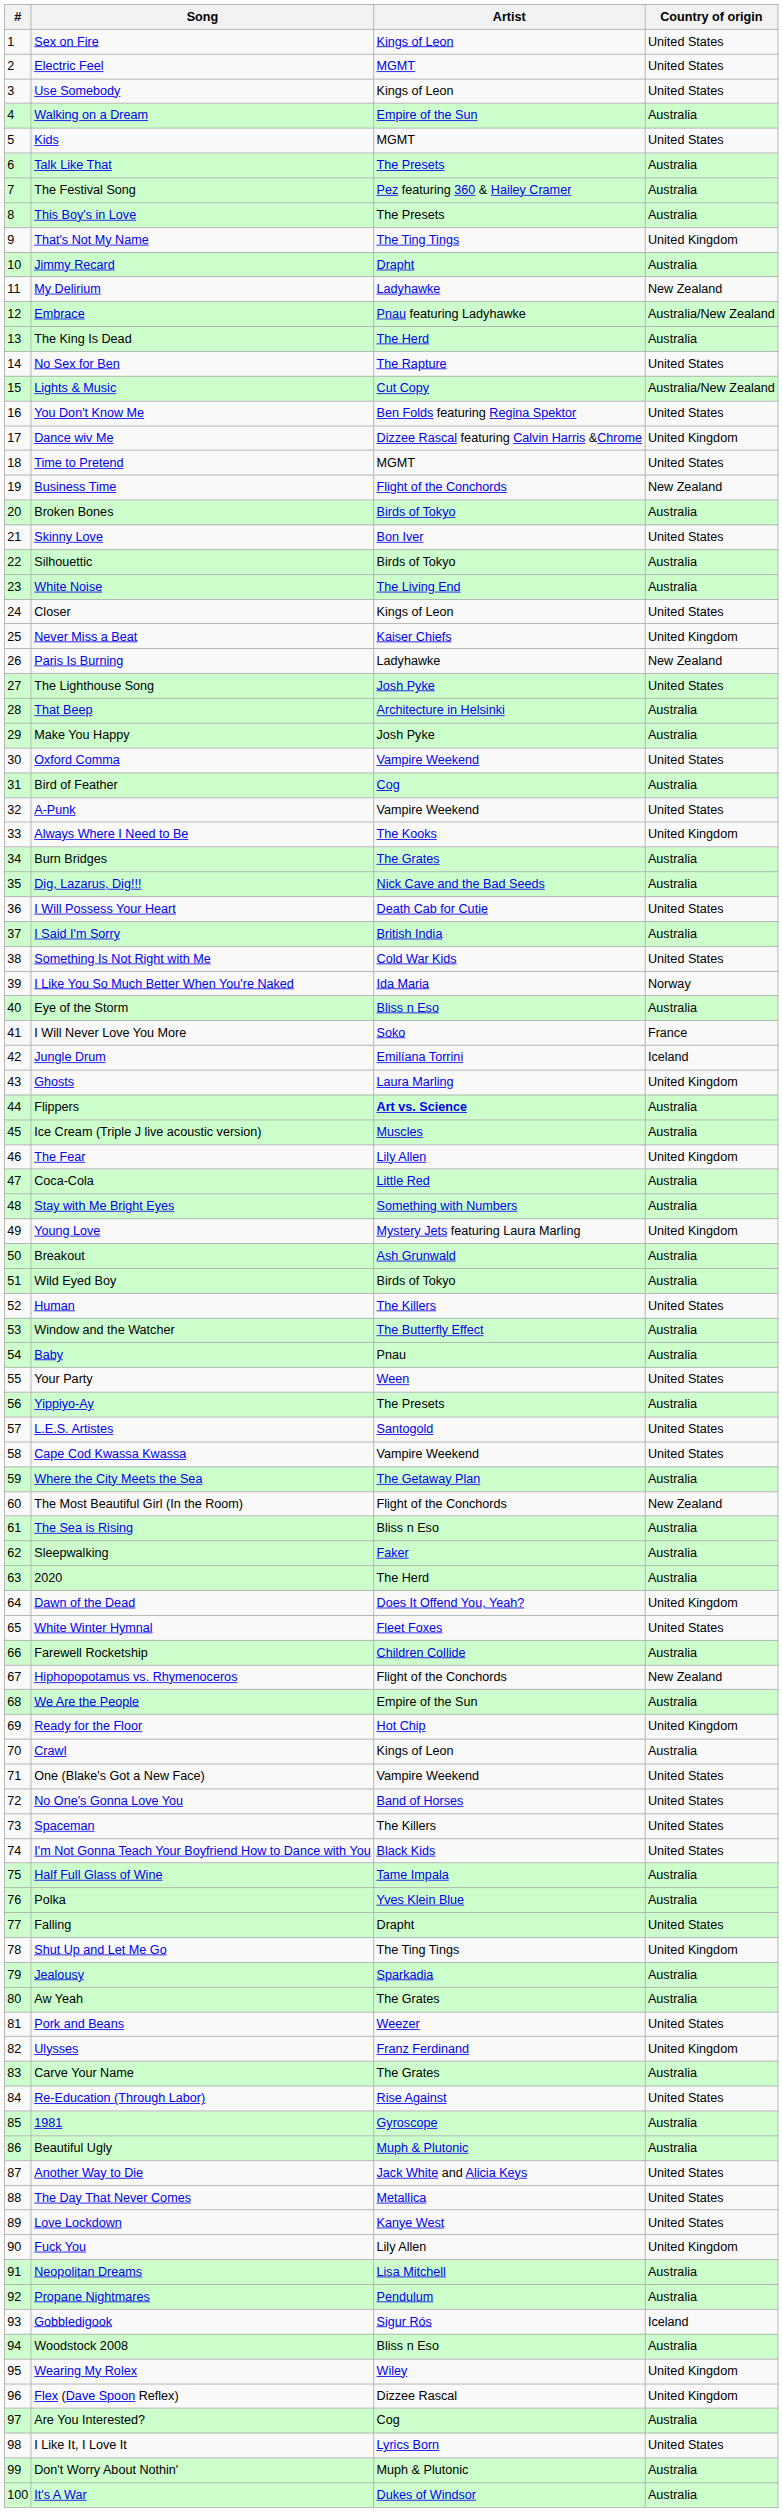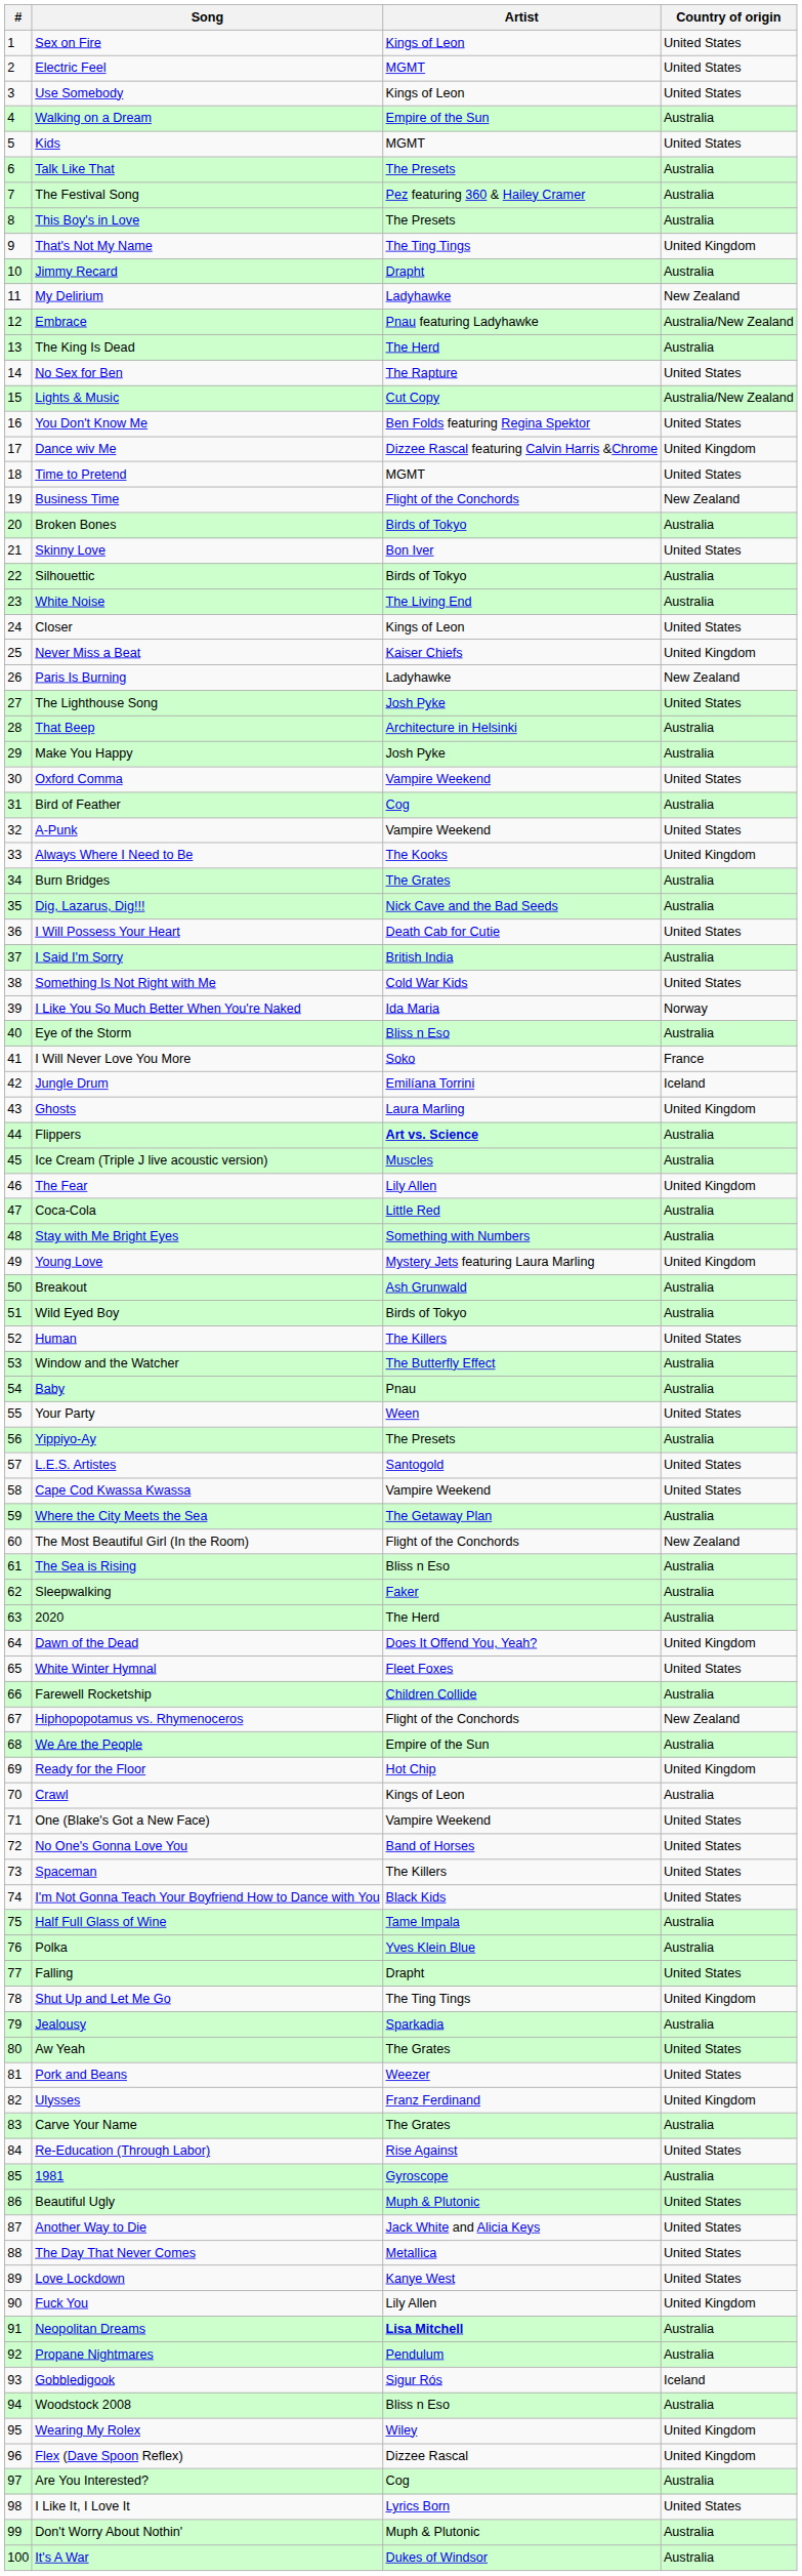Aw Yeah | Country of origin: Australia -> United States
Beautiful Ugly | Country of origin: Australia -> United States
Neopolitan Dreams | Artist: normal -> bold
